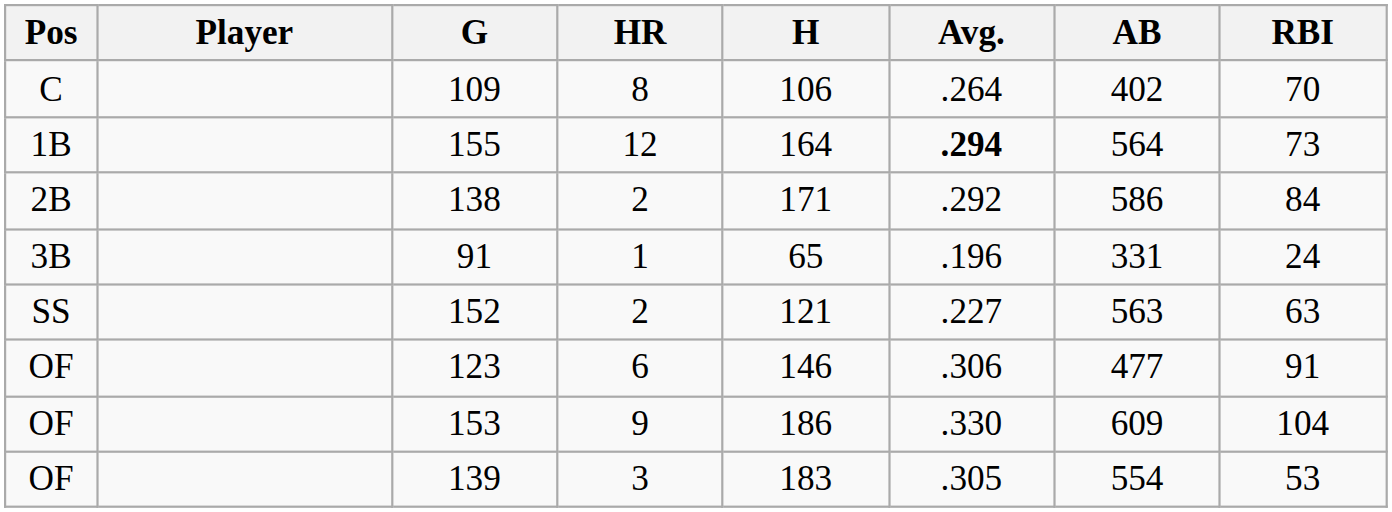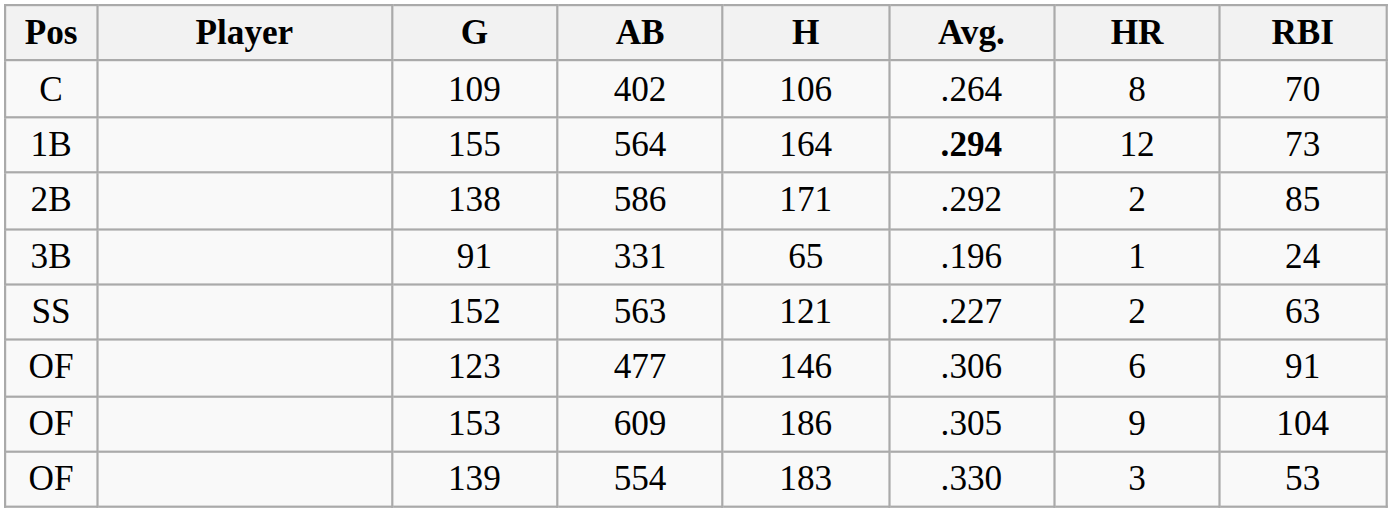columns swapped: AB <-> HR
138 | RBI: 84 -> 85
153 | Avg.: .330 -> .305
139 | Avg.: .305 -> .330
